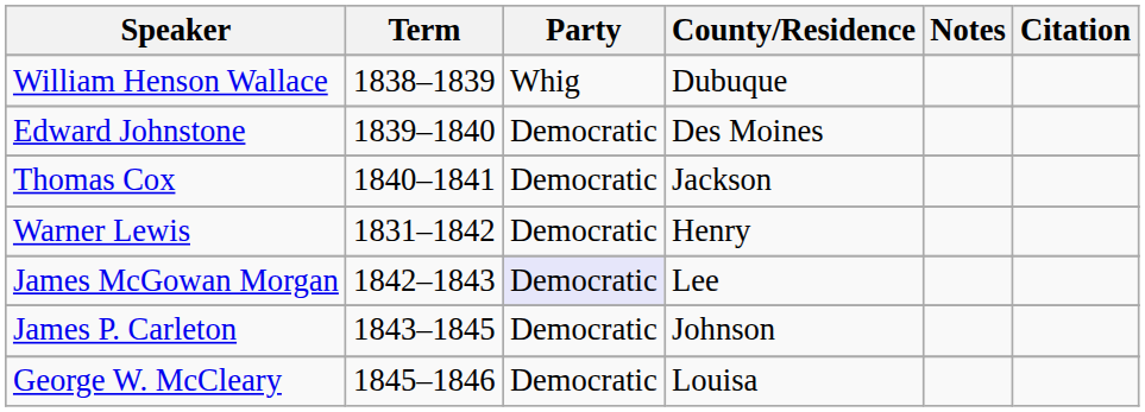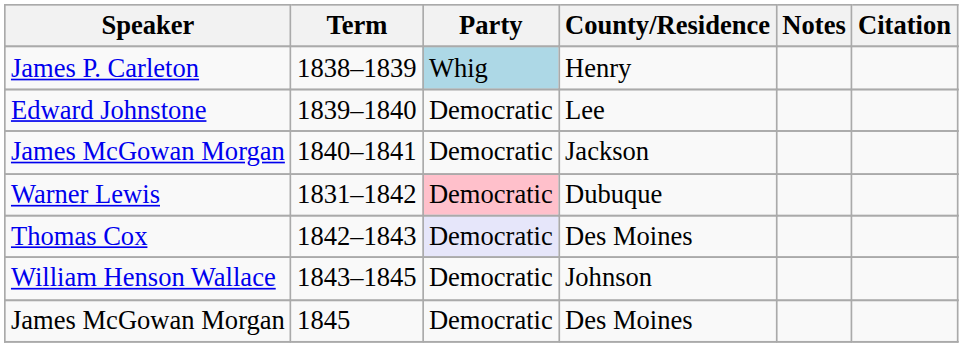1838–1839 | Speaker: William Henson Wallace -> James P. Carleton
1838–1839 | Party: no background -> lightblue background
1838–1839 | County/Residence: Dubuque -> Henry
1839–1840 | County/Residence: Des Moines -> Lee
1840–1841 | Speaker: Thomas Cox -> James McGowan Morgan
1831–1842 | Party: no background -> pink background
1831–1842 | County/Residence: Henry -> Dubuque
1842–1843 | Speaker: James McGowan Morgan -> Thomas Cox
1842–1843 | County/Residence: Lee -> Des Moines
1843–1845 | Speaker: James P. Carleton -> William Henson Wallace
+ row: James McGowan Morgan | 1845 | Democratic | Des Moines
- row: George W. McCleary | 1845–1846 | Democratic | Louisa
